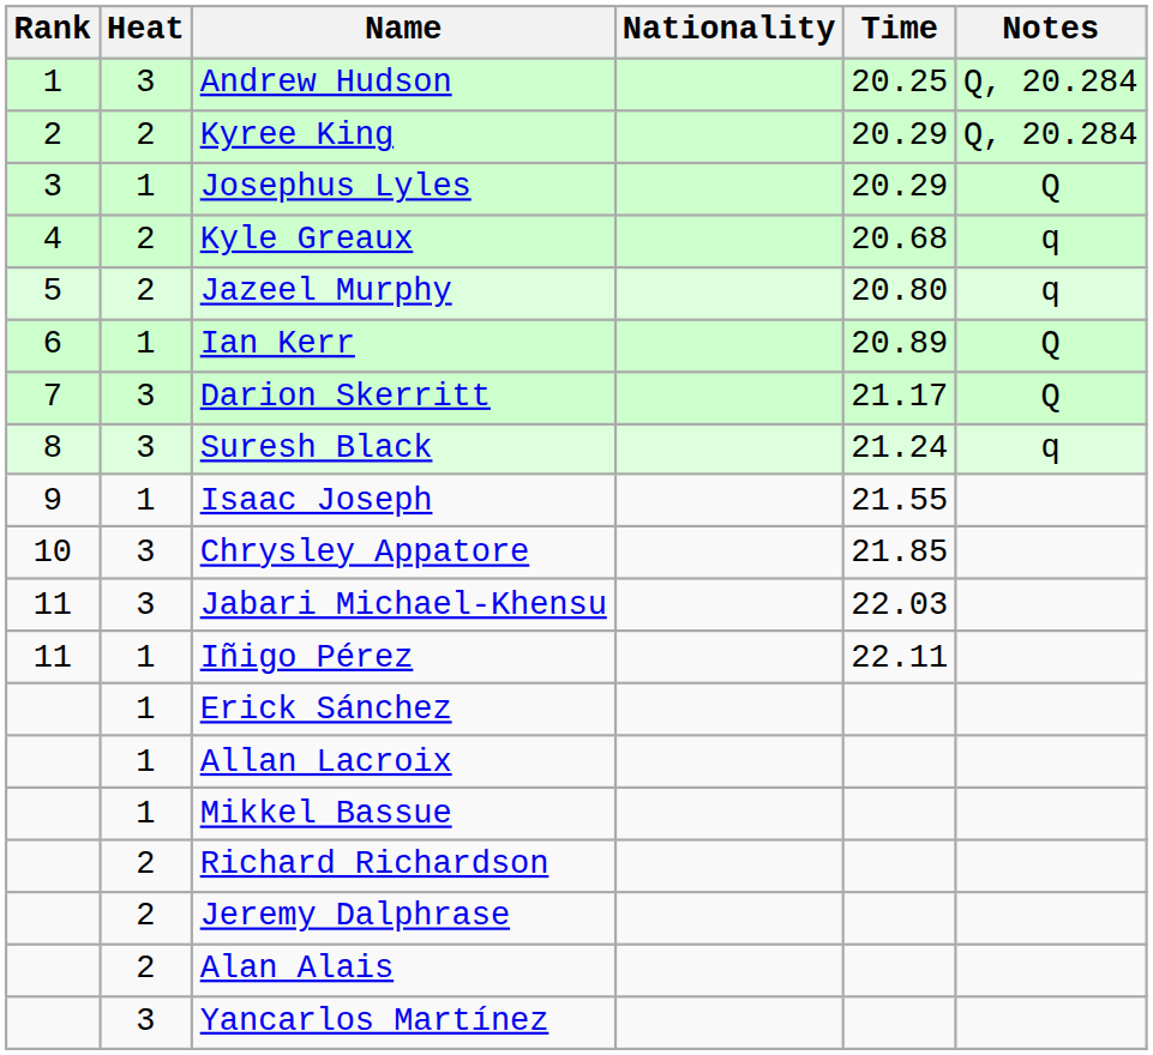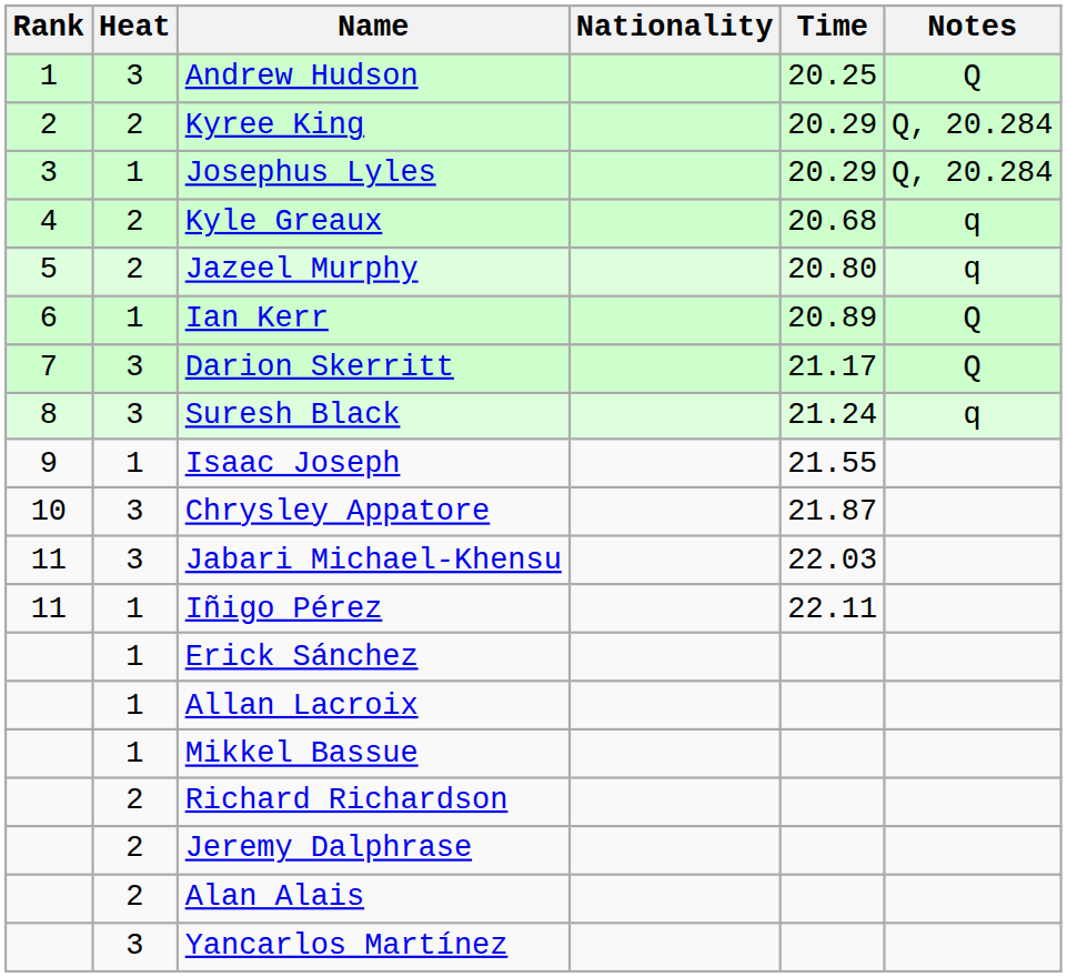Andrew Hudson | Notes: Q, 20.284 -> Q
Josephus Lyles | Notes: Q -> Q, 20.284
Chrysley Appatore | Time: 21.85 -> 21.87
